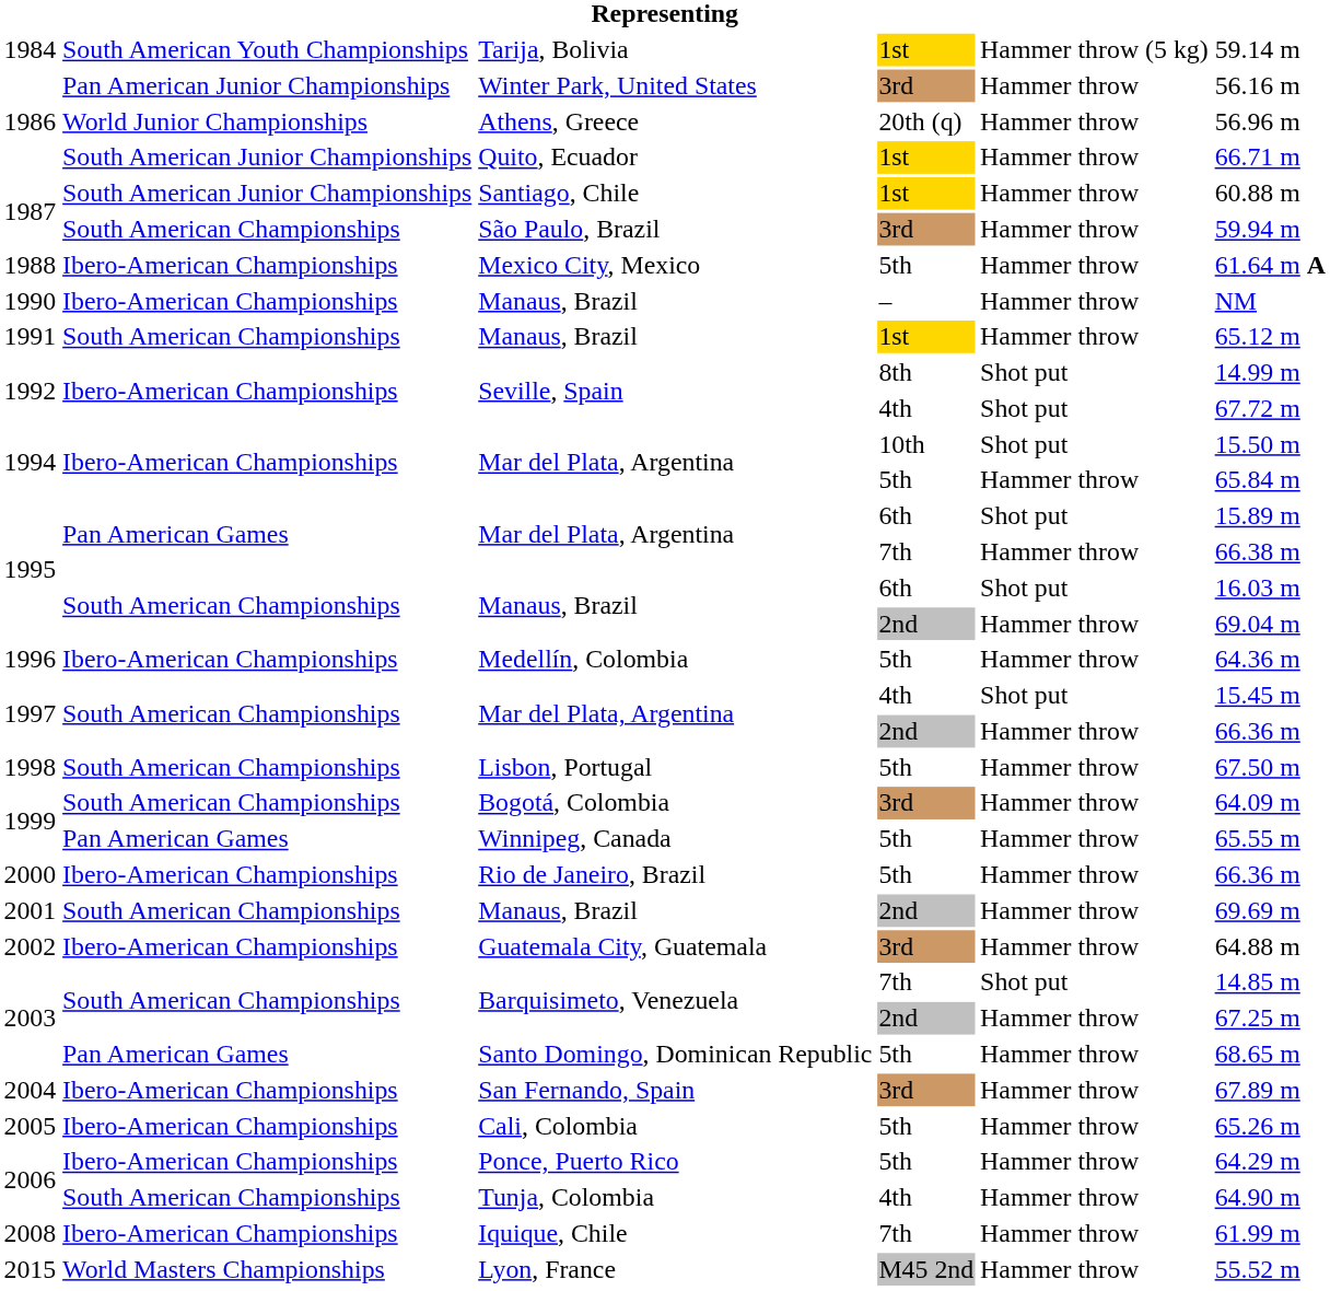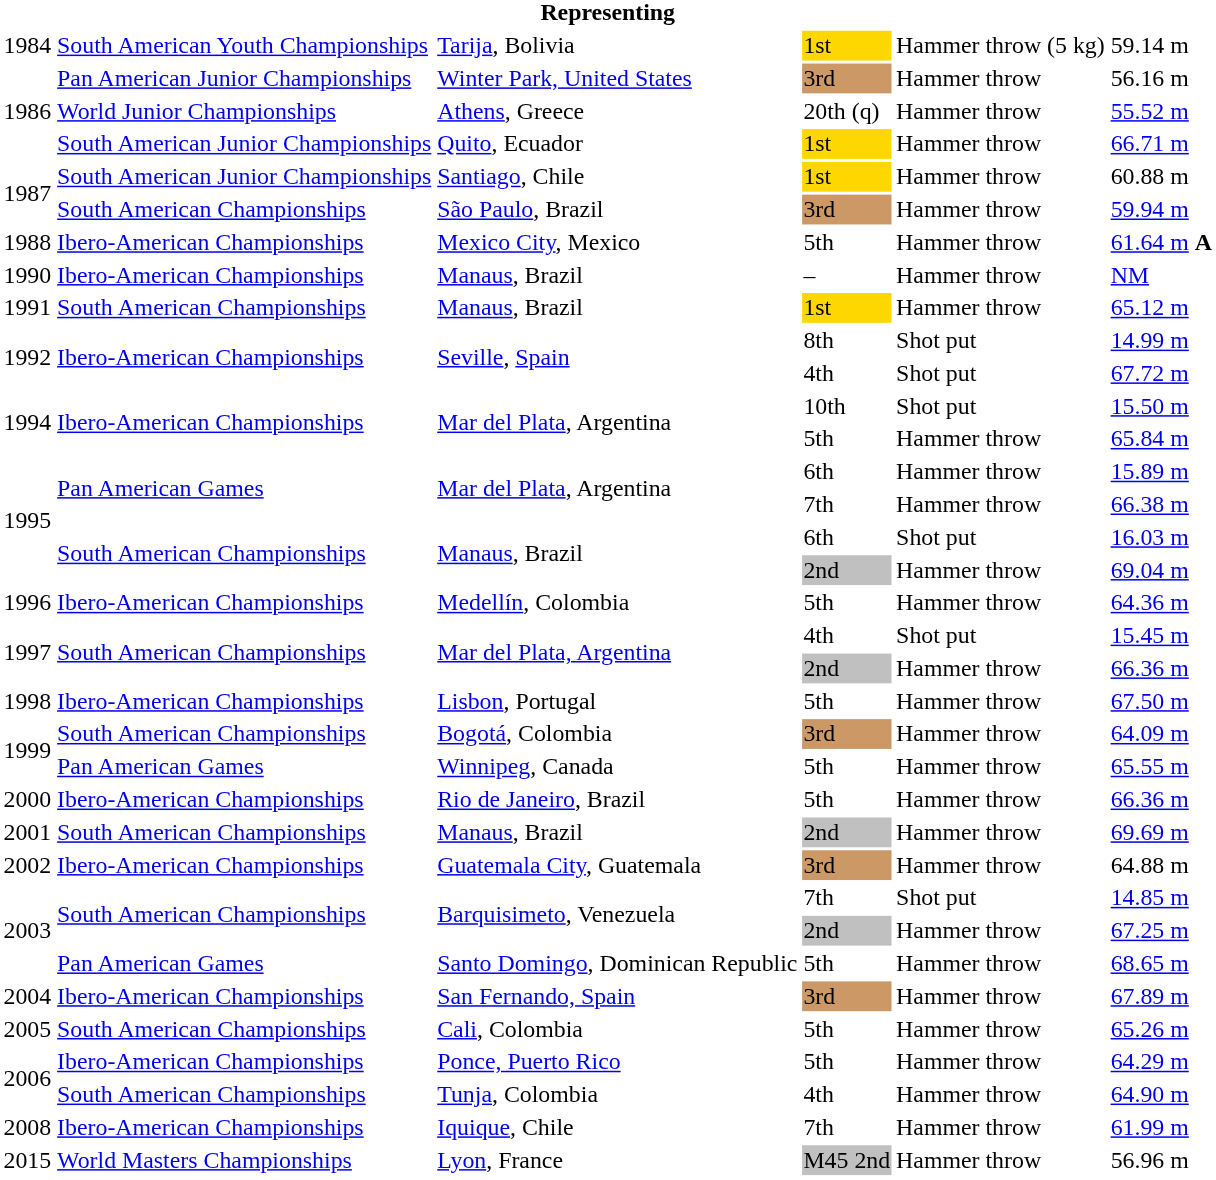Athens, Greece | column 6: 56.96 m -> 55.52 m
Mar del Plata, Argentina / 6th | column 5: Shot put -> Hammer throw
Lisbon, Portugal | column 2: South American Championships -> Ibero-American Championships
Cali, Colombia | column 2: Ibero-American Championships -> South American Championships
Lyon, France | column 6: 55.52 m -> 56.96 m
